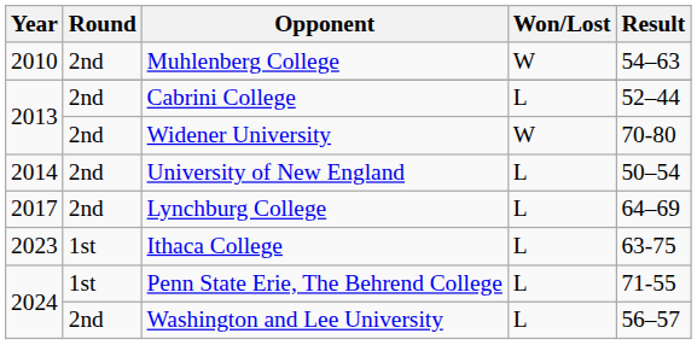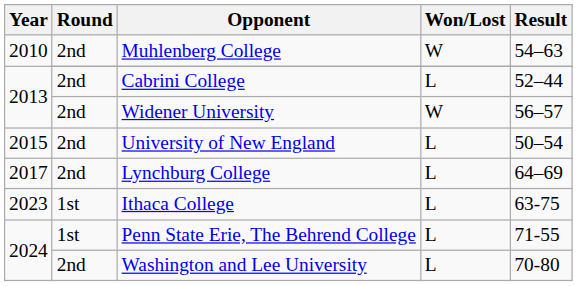Widener University | Result: 70-80 -> 56–57
University of New England | Year: 2014 -> 2015
Washington and Lee University | Result: 56–57 -> 70-80
